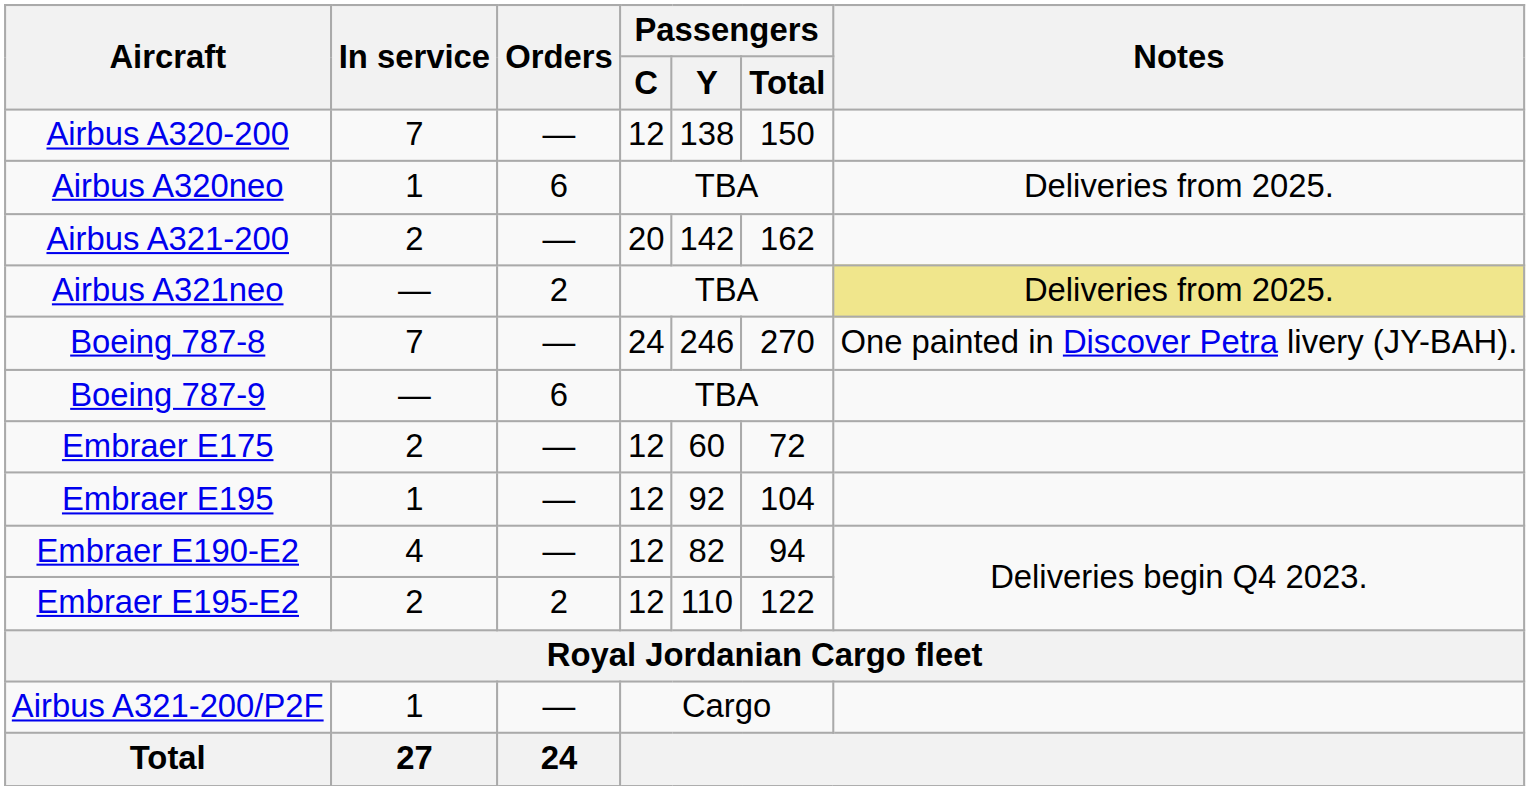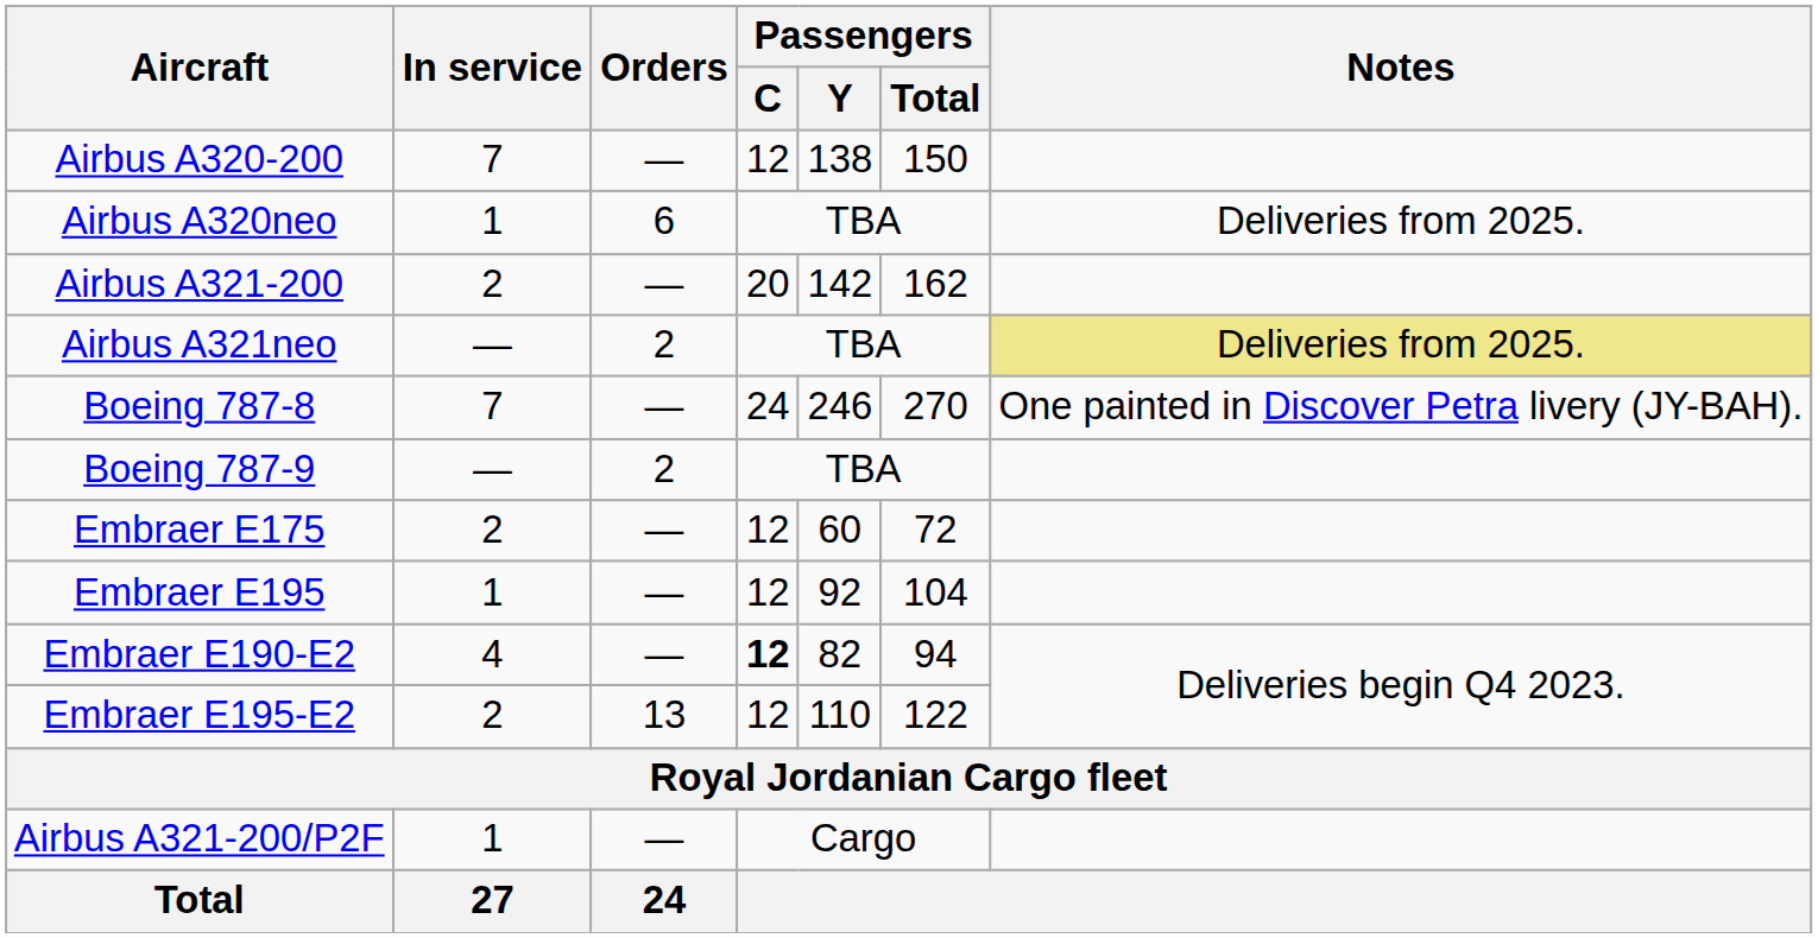Boeing 787-9 | Orders: 6 -> 2
Embraer E190-E2 | Passengers / C: normal -> bold
Embraer E195-E2 | Orders: 2 -> 13
